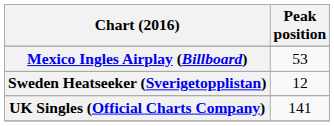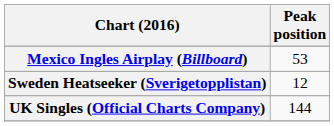UK Singles (Official Charts Company) | Peak position: 141 -> 144
